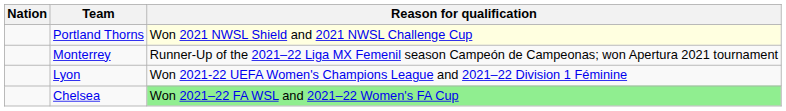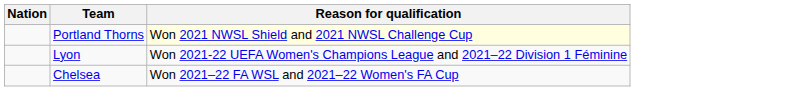- row: Monterrey | Runner-Up of the 2021–22 Liga MX Femenil season Campeón de Campeonas; won Apertura 2021 tournament
Chelsea | Reason for qualification: lightgreen background -> no background
